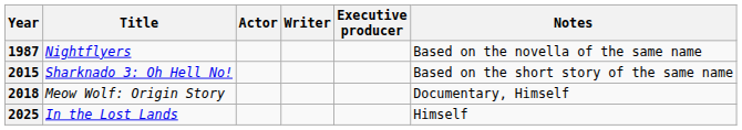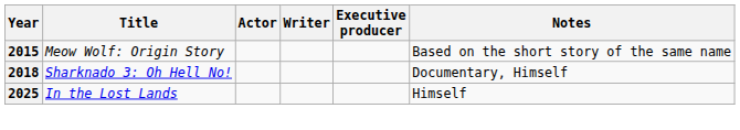- row: 1987 | Nightflyers | Based on the novella of the same name
2015 | Title: Sharknado 3: Oh Hell No! -> Meow Wolf: Origin Story
2018 | Title: Meow Wolf: Origin Story -> Sharknado 3: Oh Hell No!
